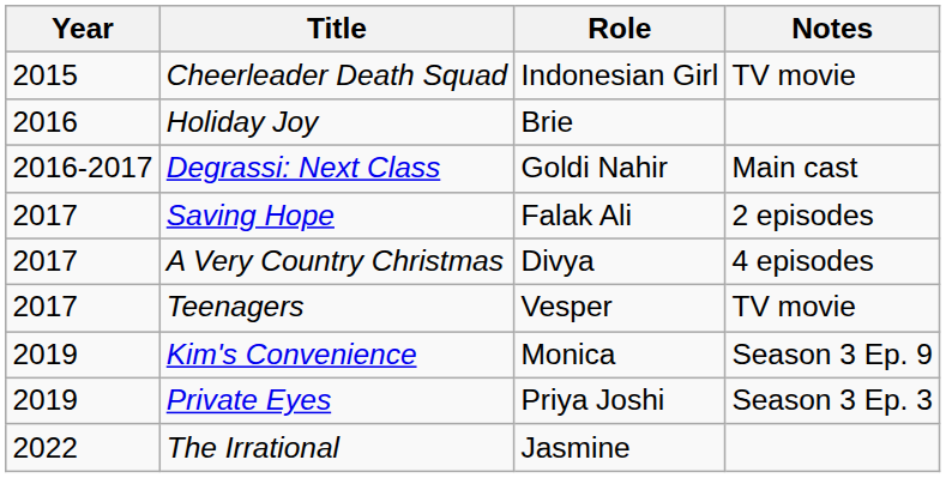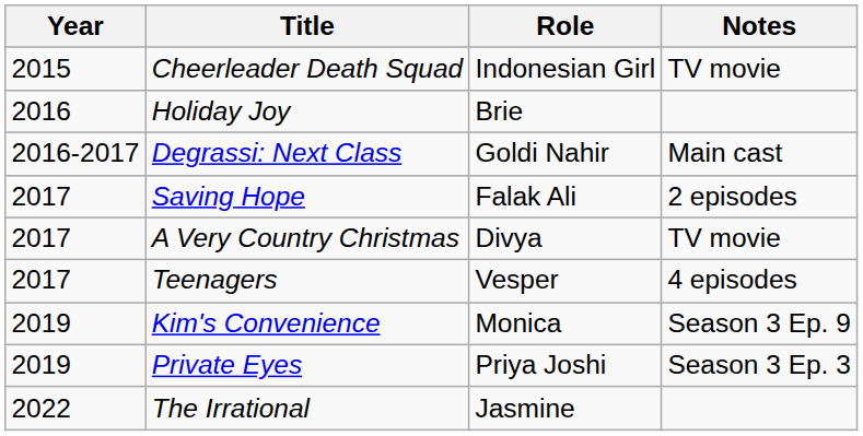A Very Country Christmas | Notes: 4 episodes -> TV movie
Teenagers | Notes: TV movie -> 4 episodes
